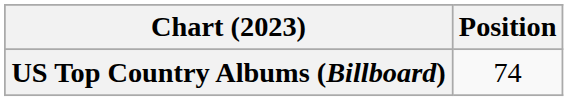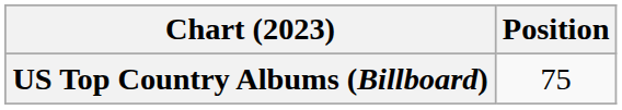US Top Country Albums (Billboard) | Position: 74 -> 75
